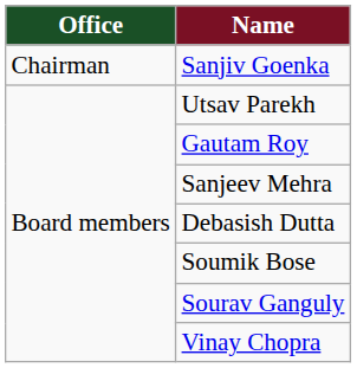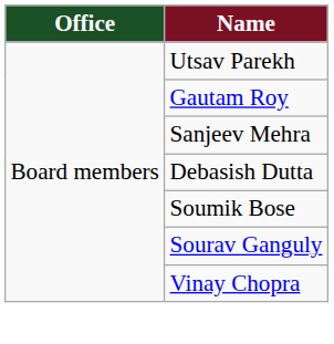- row: Chairman | Sanjiv Goenka
